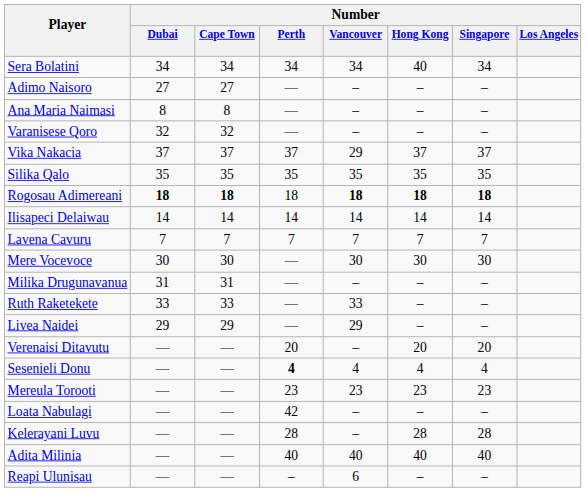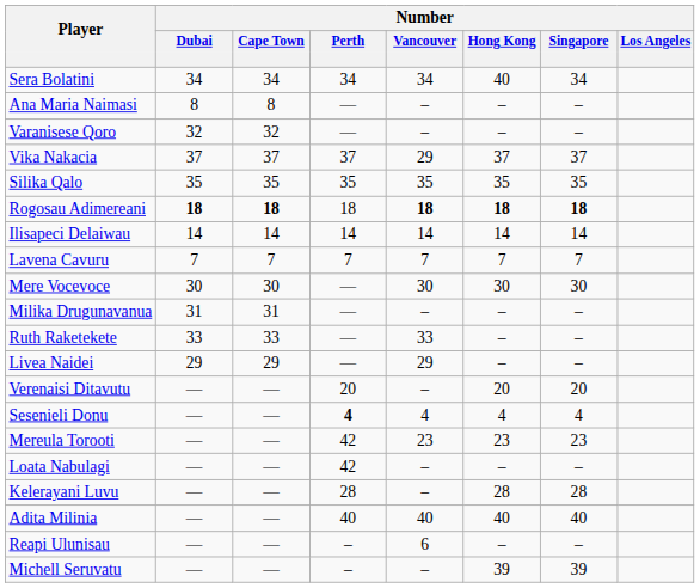- row: Adimo Naisoro | 27 | 27 | — | – | – | –
Mereula Torooti | Number / Perth: 23 -> 42
+ row: Michell Seruvatu | — | — | – | – | 39 | 39
